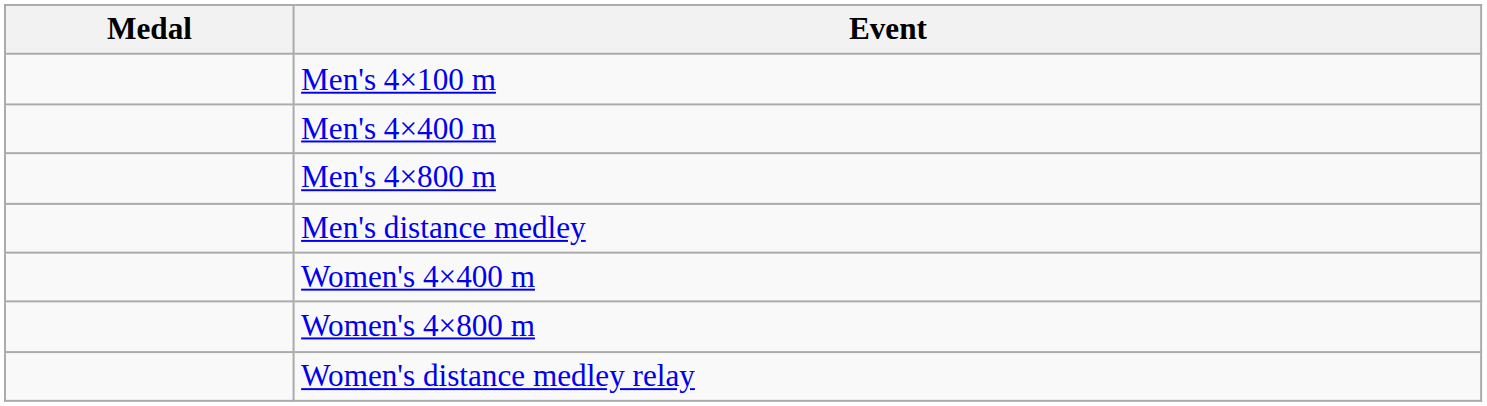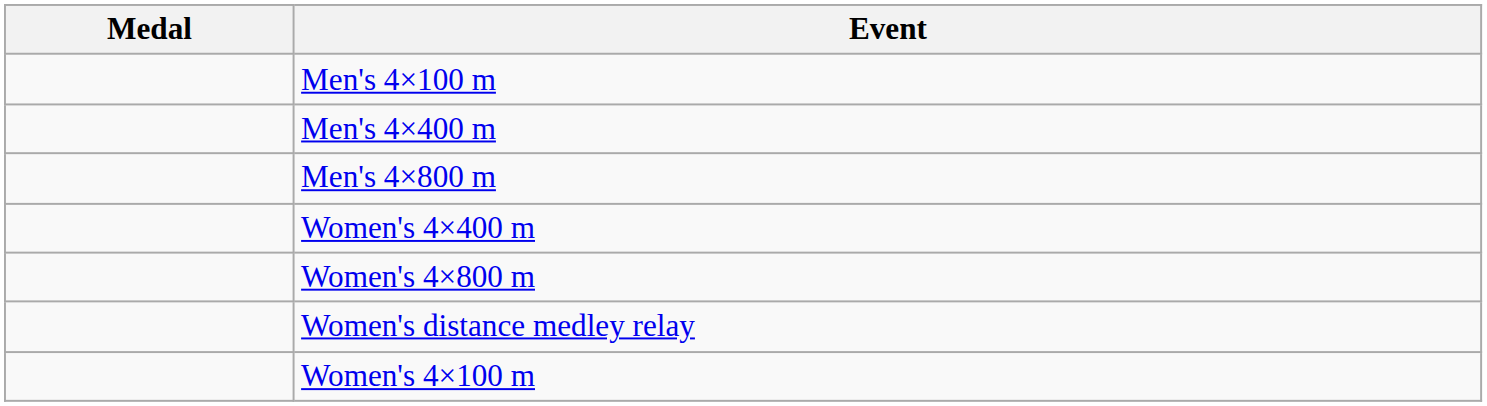- row: Men's distance medley
+ row: Women's 4×100 m
